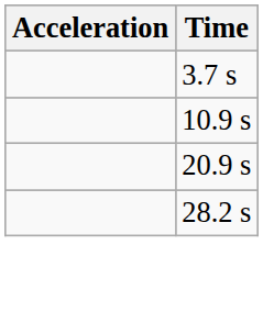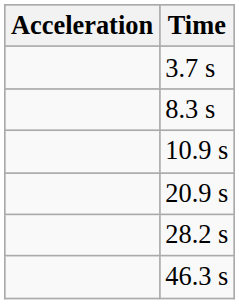+ row: 8.3 s
+ row: 46.3 s
